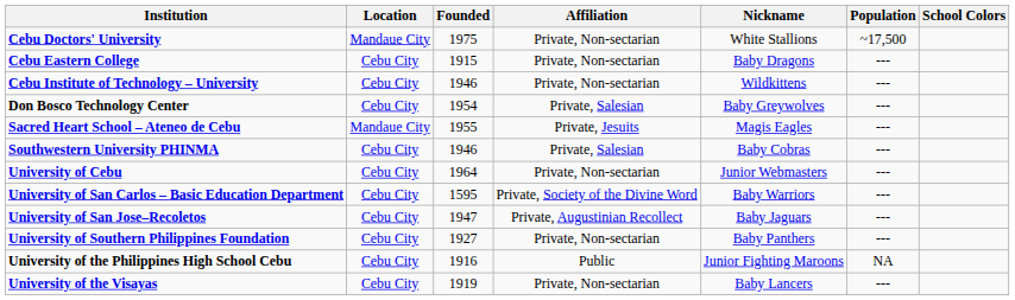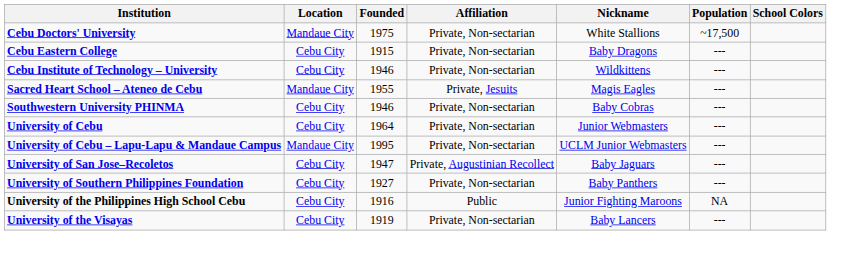- row: Don Bosco Technology Center | Cebu City | 1954 | Private, Salesian | Baby Greywolves | ---
Southwestern University PHINMA | Affiliation: Private, Salesian -> Private, Non-sectarian
+ row: University of Cebu – Lapu-Lapu & Mandaue Campus | Mandaue City | 1995 | Private, Non-sectarian | UCLM Junior Webmasters | ---
- row: University of San Carlos – Basic Education Department | Cebu City | 1595 | Private, Society of the Divine Word | Baby Warriors | ---
